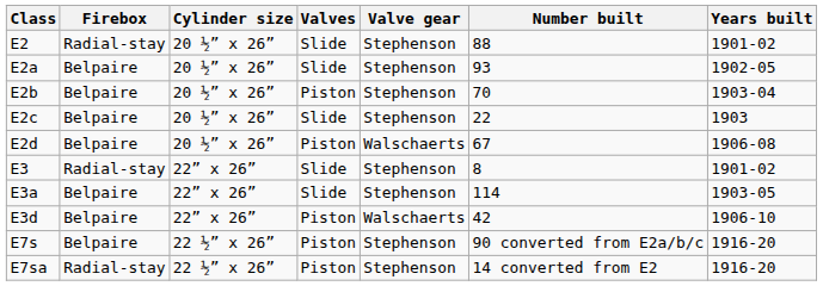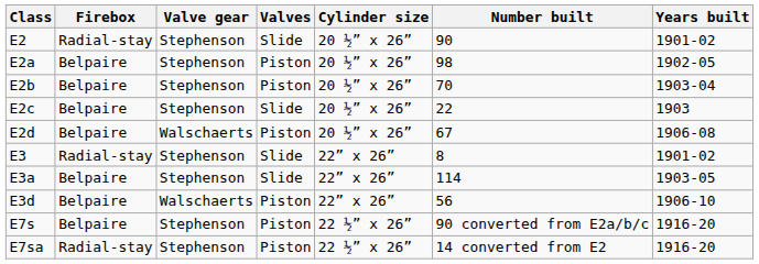columns swapped: Cylinder size <-> Valve gear
E2 | Number built: 88 -> 90
E2a | Valves: Slide -> Piston
E2a | Number built: 93 -> 98
E3d | Number built: 42 -> 56
